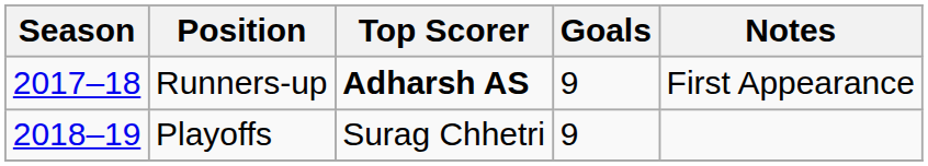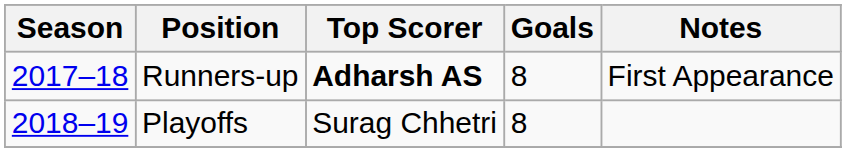Runners-up | Goals: 9 -> 8
Playoffs | Goals: 9 -> 8
